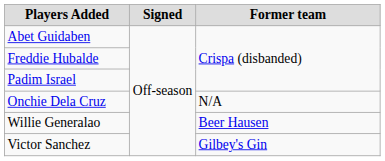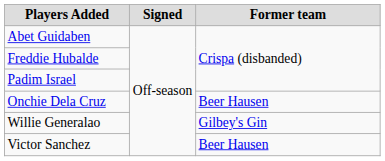Onchie Dela Cruz | Former team: N/A -> Beer Hausen
Willie Generalao | Former team: Beer Hausen -> Gilbey's Gin
Victor Sanchez | Former team: Gilbey's Gin -> Beer Hausen
